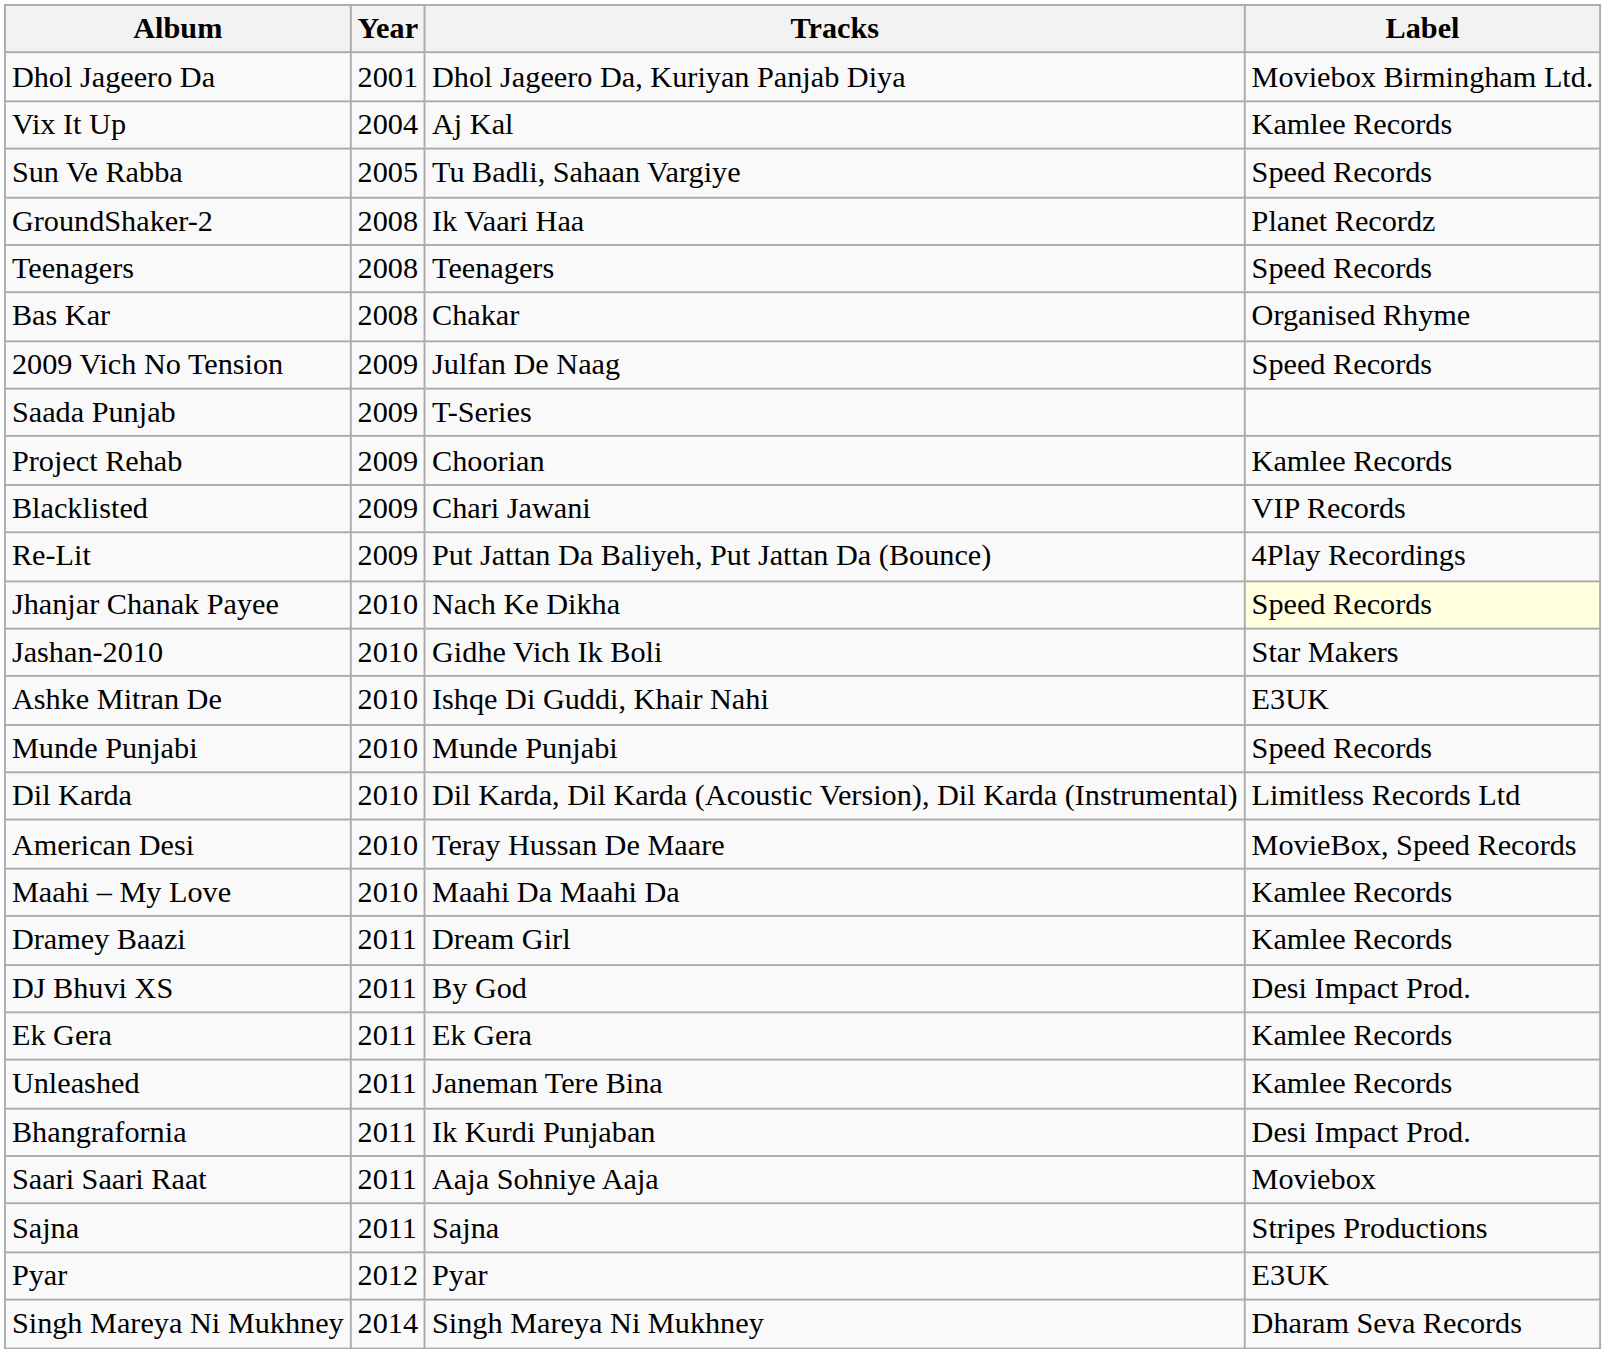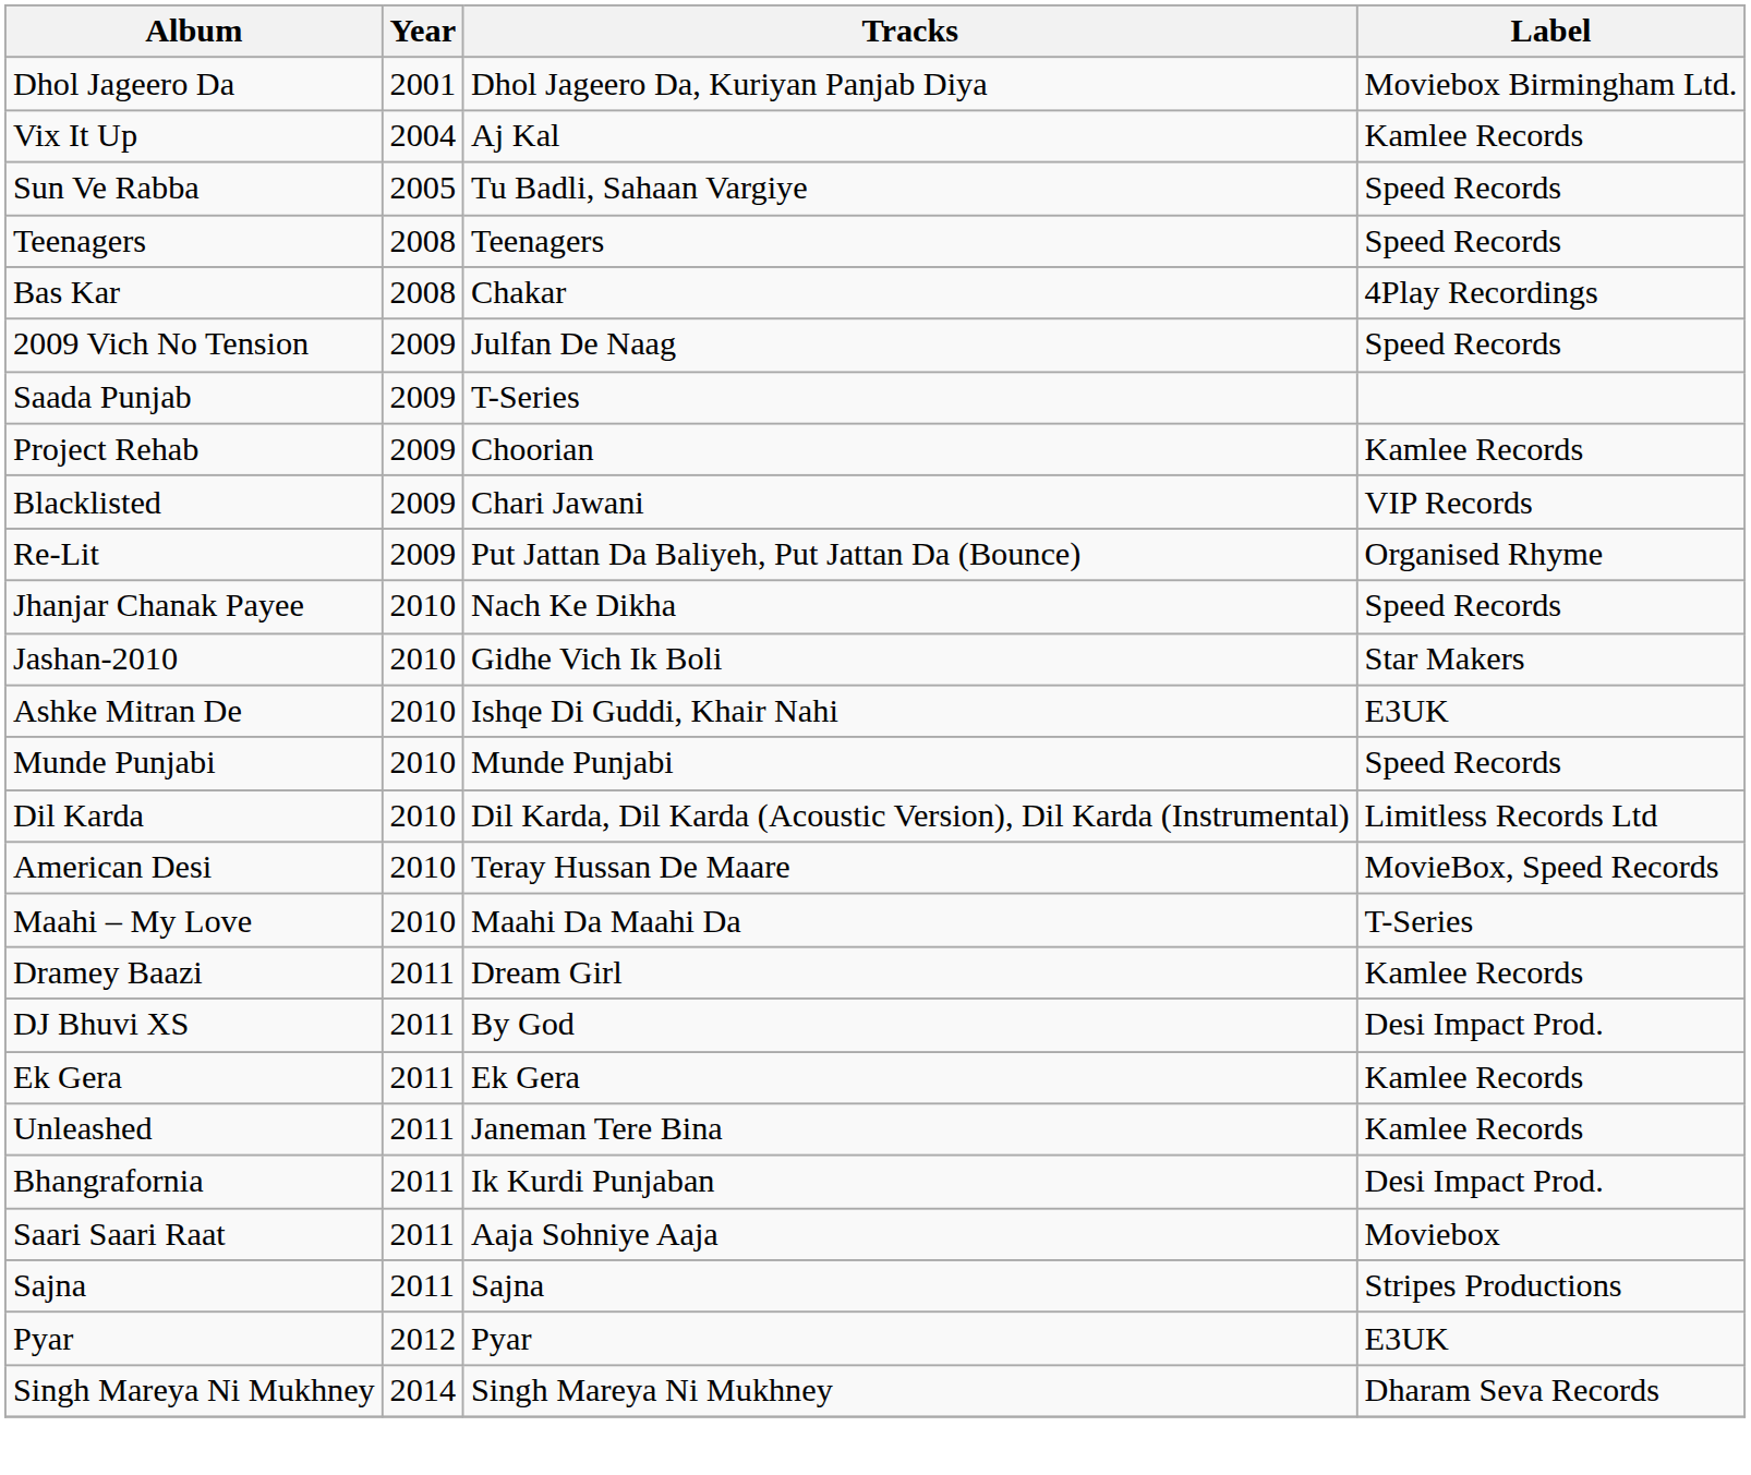- row: GroundShaker-2 | 2008 | Ik Vaari Haa | Planet Recordz
Bas Kar | Label: Organised Rhyme -> 4Play Recordings
Re-Lit | Label: 4Play Recordings -> Organised Rhyme
Jhanjar Chanak Payee | Label: lightyellow background -> no background
Maahi – My Love | Label: Kamlee Records -> T-Series
